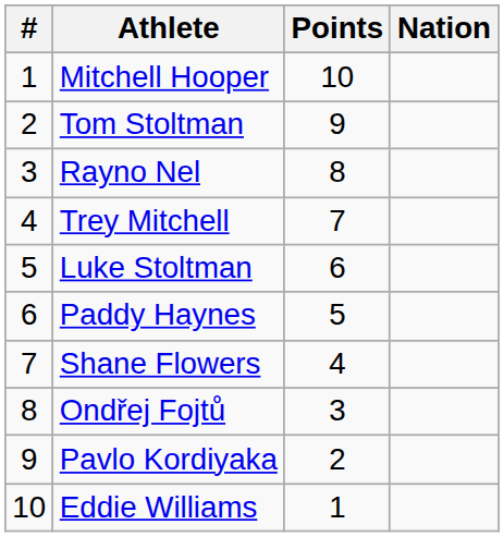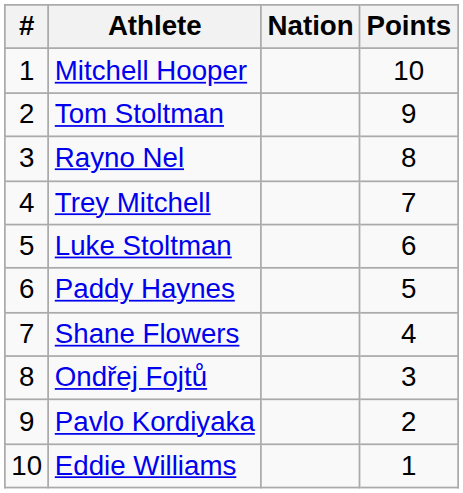columns swapped: Nation <-> Points
